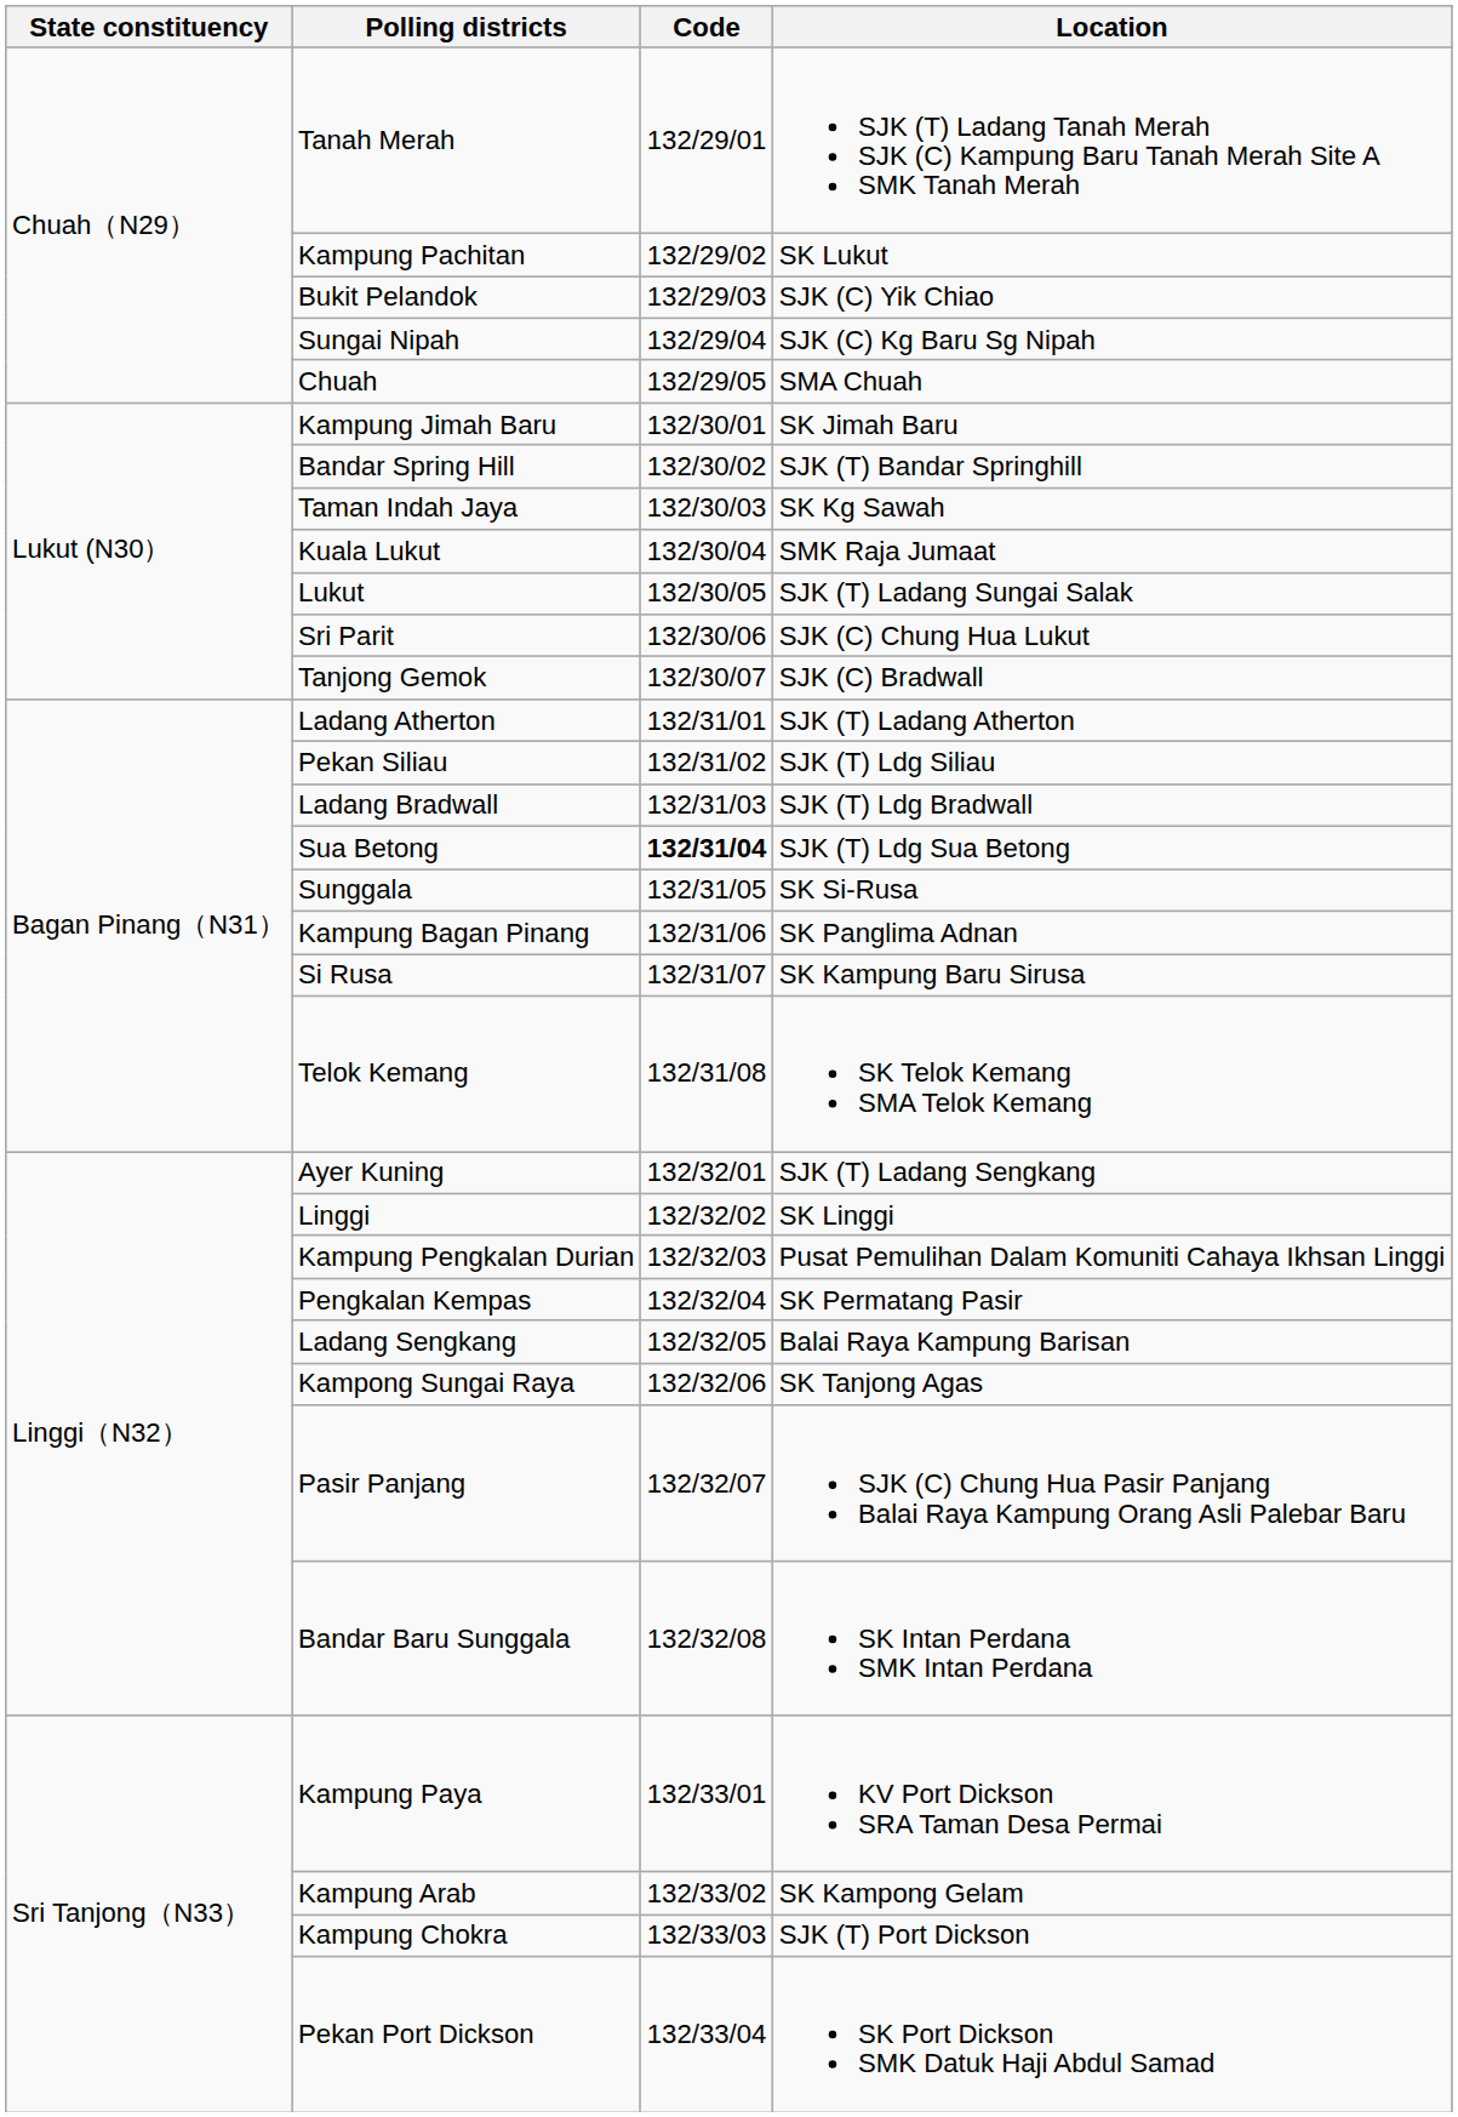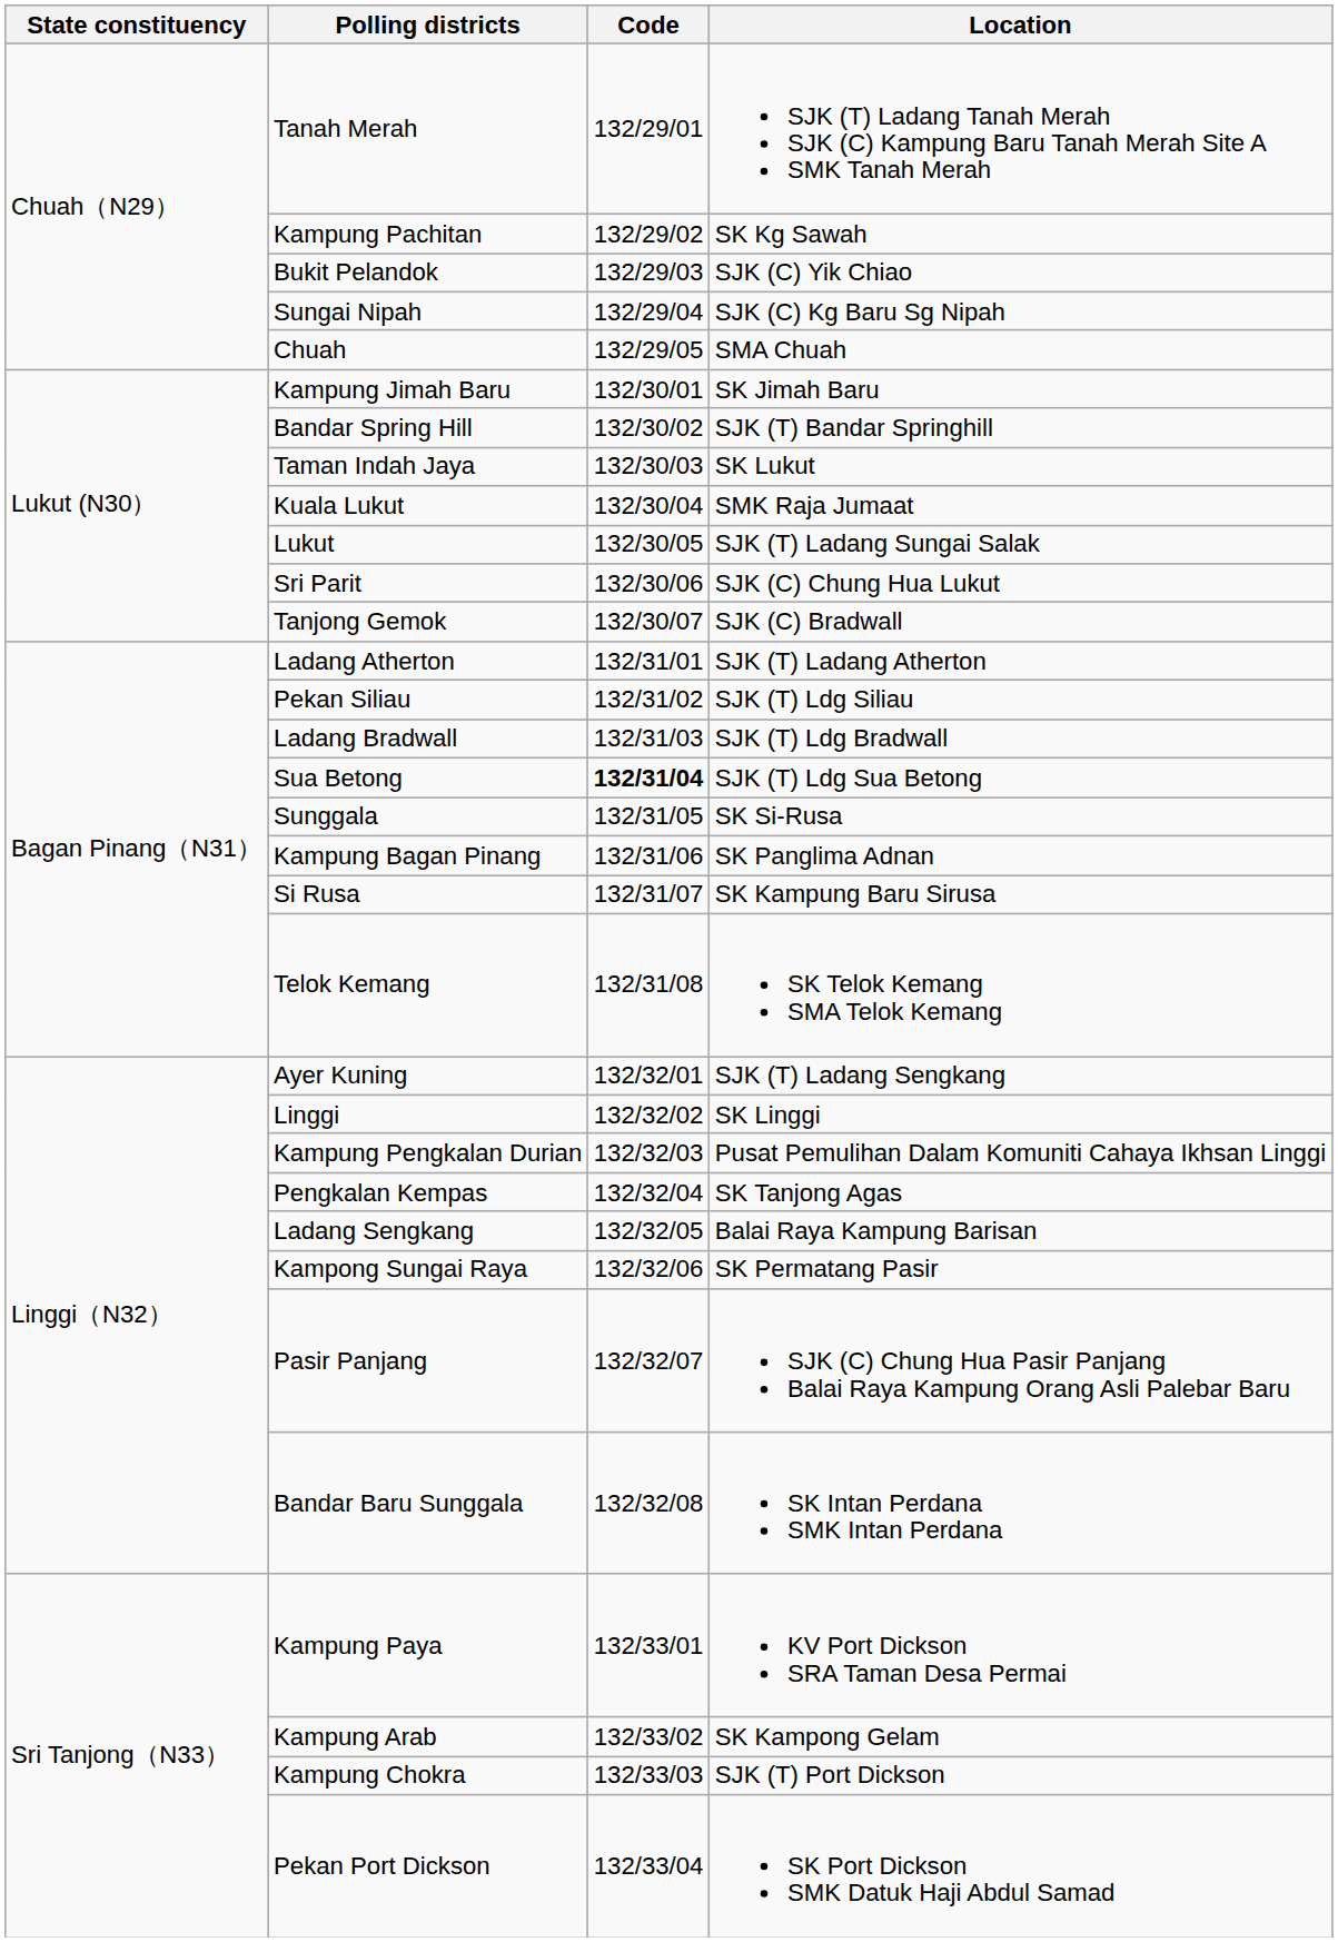Kampung Pachitan | Location: SK Lukut -> SK Kg Sawah
Taman Indah Jaya | Location: SK Kg Sawah -> SK Lukut
Pengkalan Kempas | Location: SK Permatang Pasir -> SK Tanjong Agas
Kampong Sungai Raya | Location: SK Tanjong Agas -> SK Permatang Pasir
